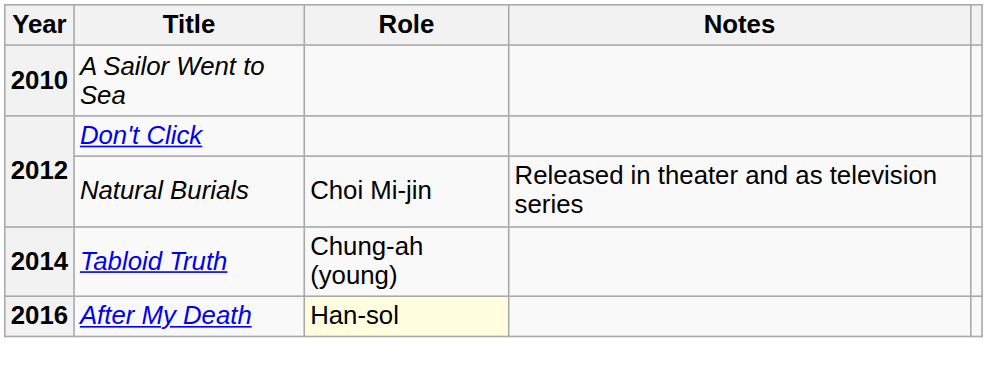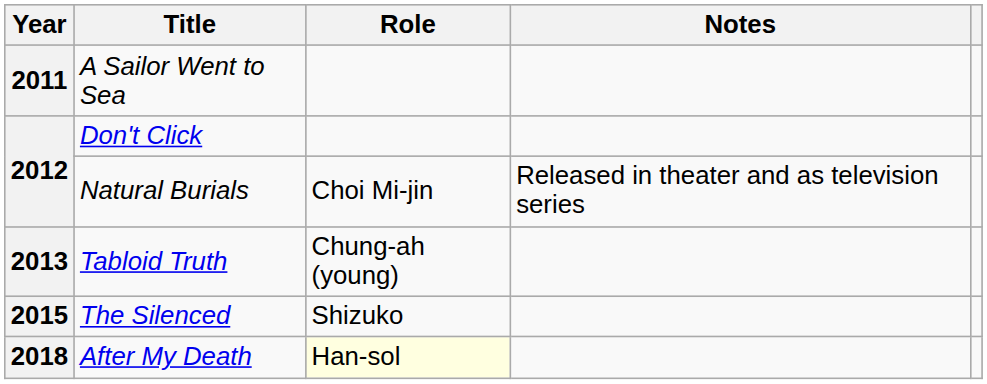A Sailor Went to Sea | Year: 2010 -> 2011
Tabloid Truth | Year: 2014 -> 2013
+ row: 2015 | The Silenced | Shizuko
After My Death | Year: 2016 -> 2018
